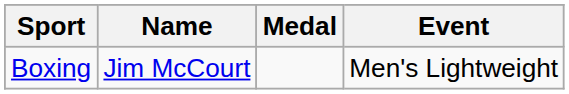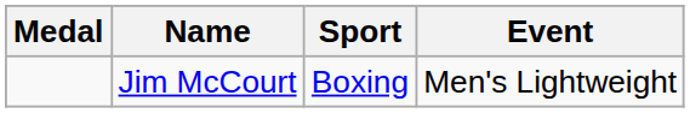columns swapped: Medal <-> Sport
